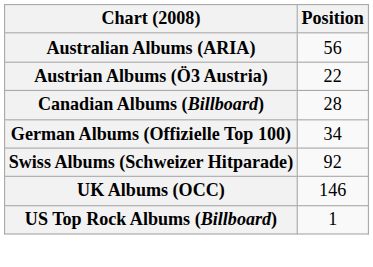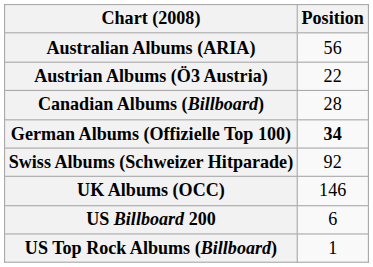German Albums (Offizielle Top 100) | Position: normal -> bold
+ row: US Billboard 200 | 6
